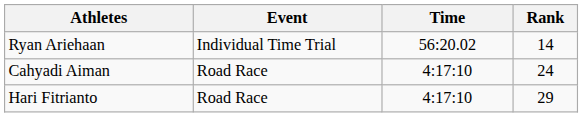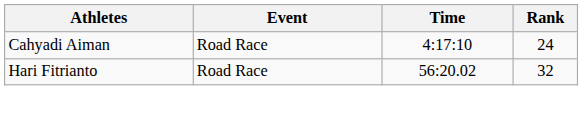- row: Ryan Ariehaan | Individual Time Trial | 56:20.02 | 14
Hari Fitrianto | Time: 4:17:10 -> 56:20.02
Hari Fitrianto | Rank: 29 -> 32
